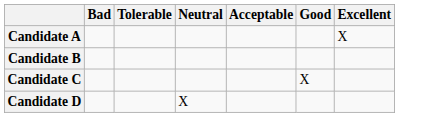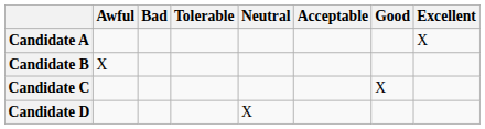+ column: Awful | X
